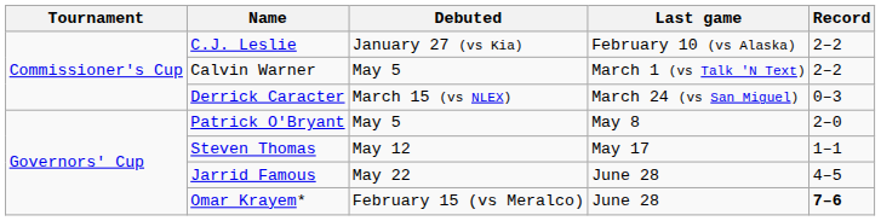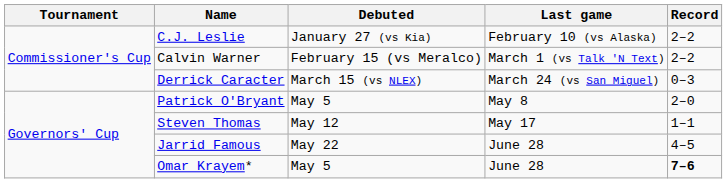Calvin Warner | Debuted: May 5 -> February 15 (vs Meralco)
Omar Krayem* | Debuted: February 15 (vs Meralco) -> May 5
